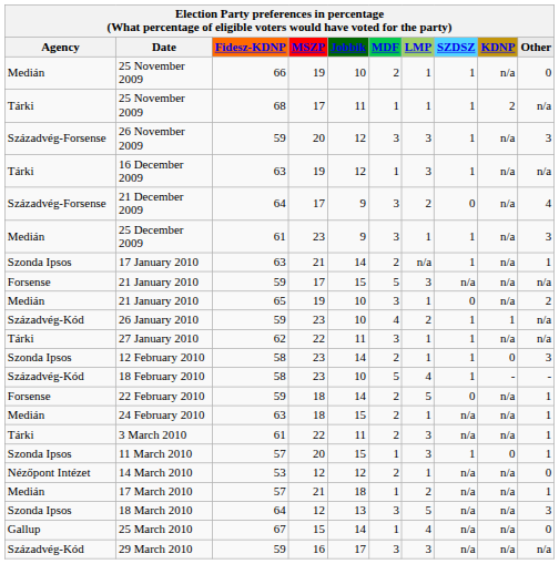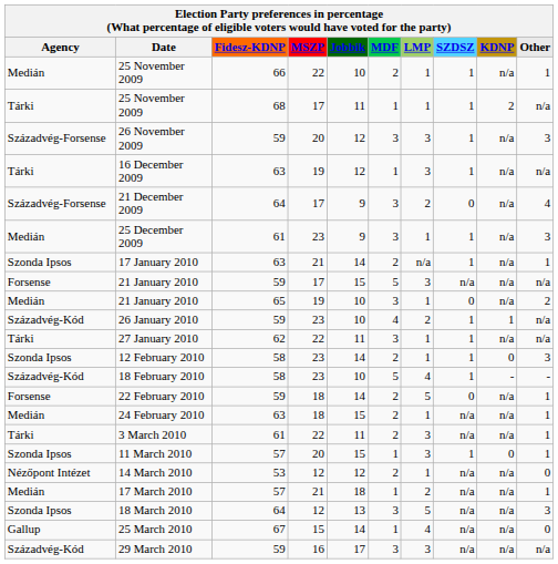25 November 2009 / 66 | MSZP: 19 -> 22
25 November 2009 / 66 | Other: 0 -> 1
